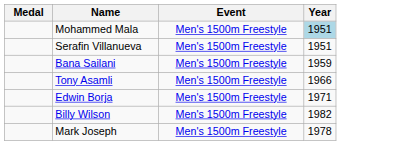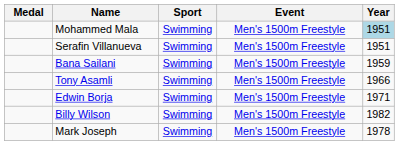+ column: Sport | Swimming | Swimming | Swimming | Swimming | Swimming | Swimming | Swimming
